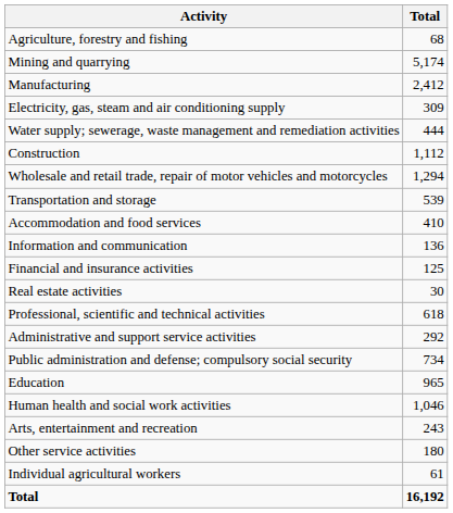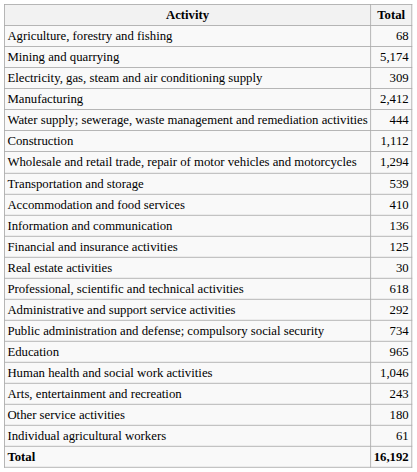rows swapped: Manufacturing <-> Electricity, gas, steam and air conditioning supply
